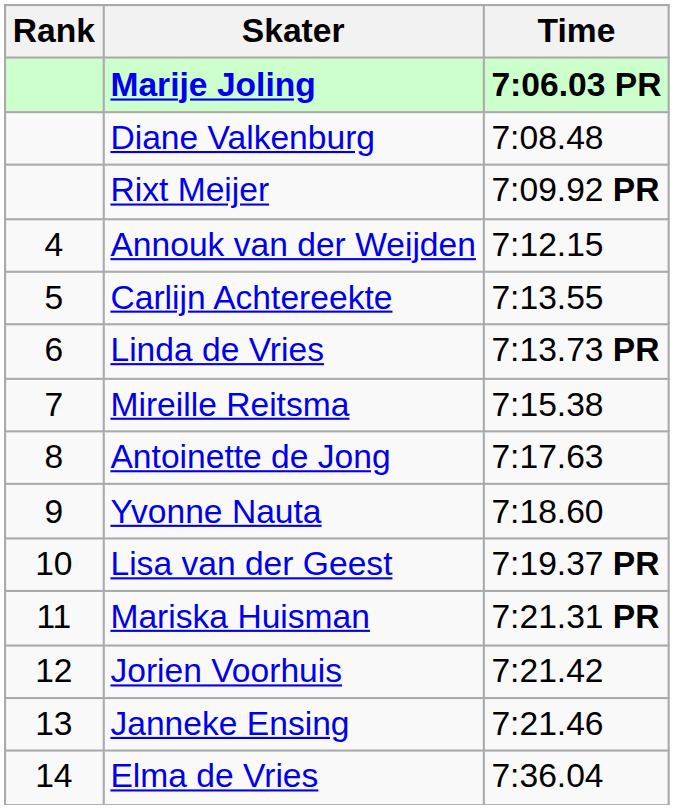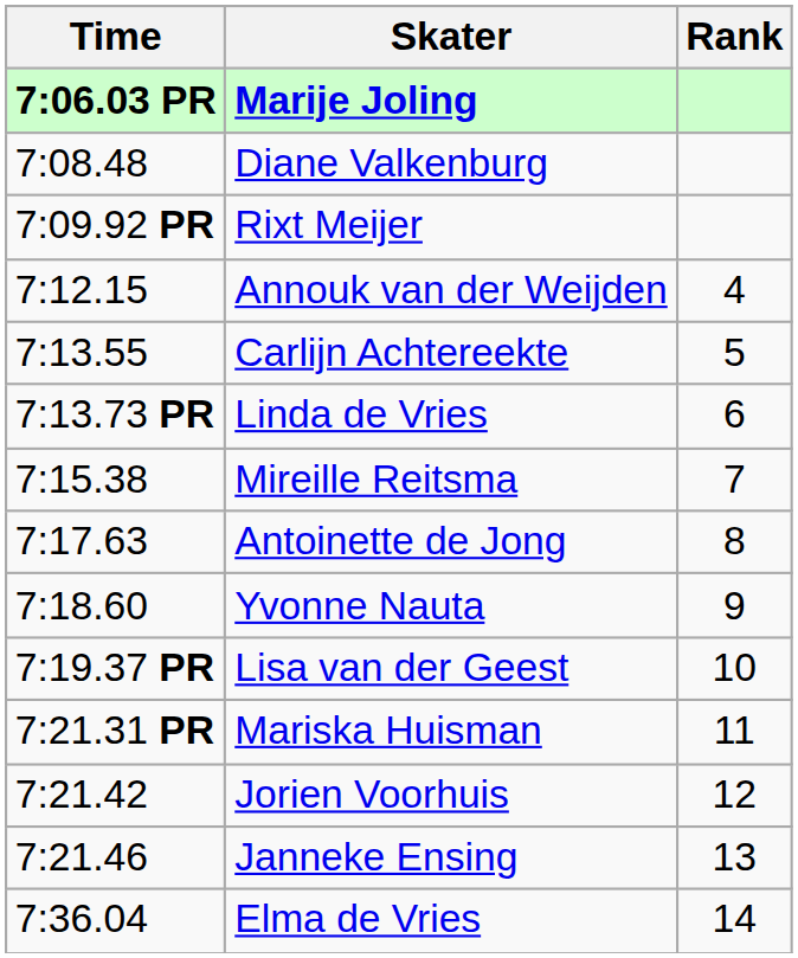columns swapped: Rank <-> Time
